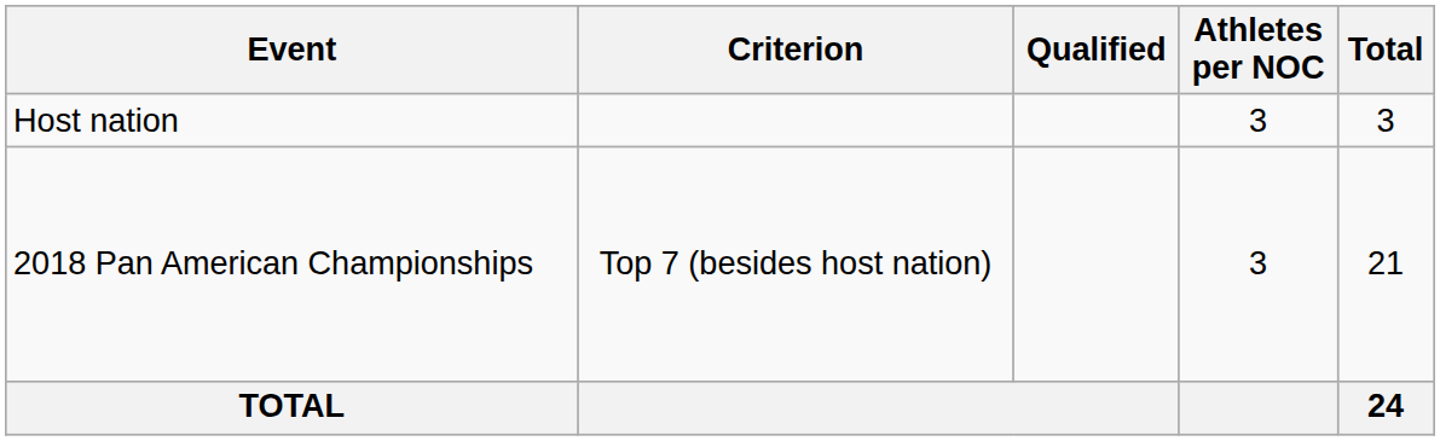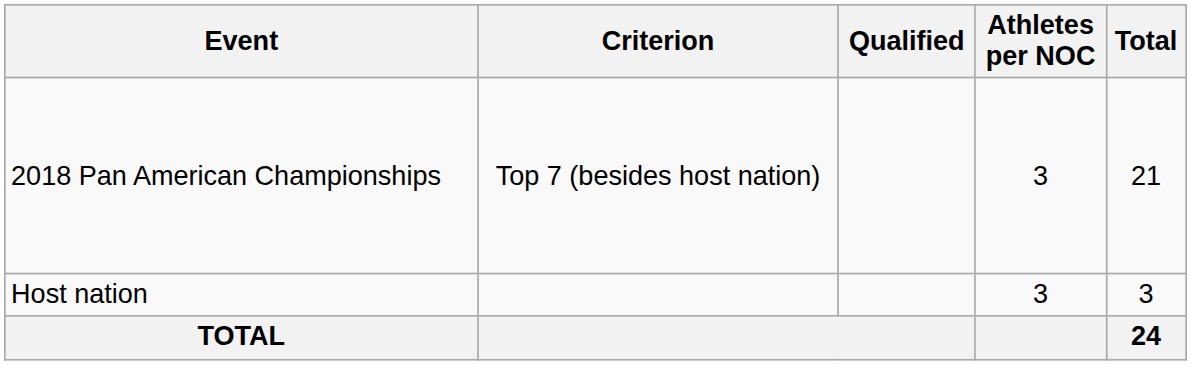rows swapped: Host nation <-> 2018 Pan American Championships
